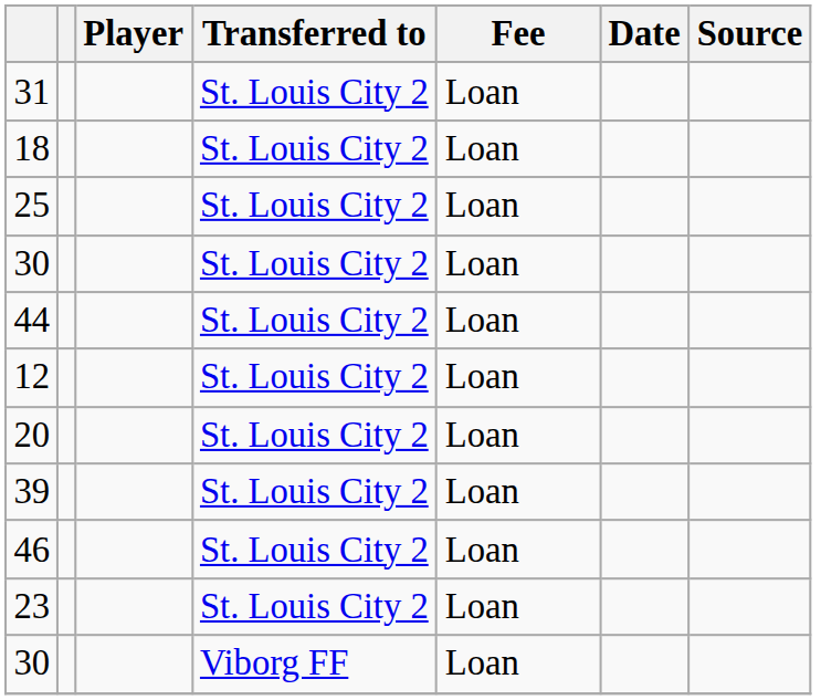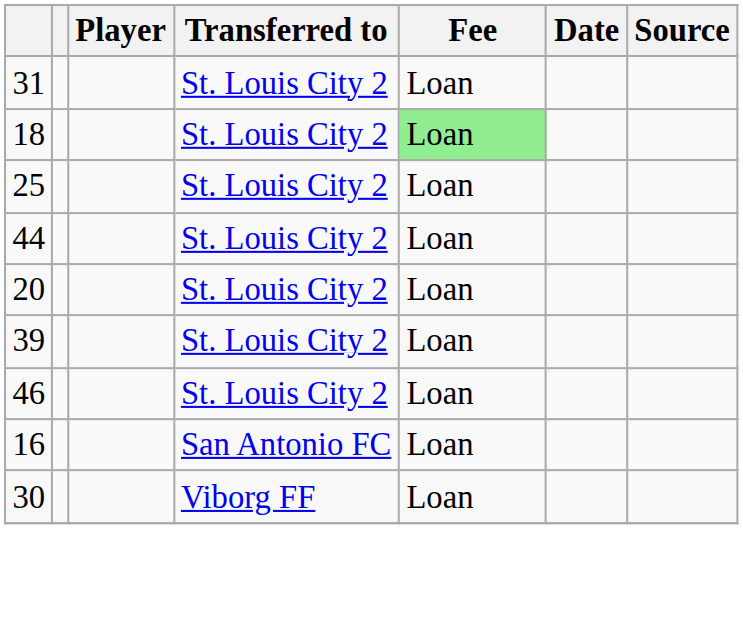18 | Fee: no background -> lightgreen background
- row: 30 | St. Louis City 2 | Loan
- row: 12 | St. Louis City 2 | Loan
+ row: 16 | San Antonio FC | Loan
- row: 23 | St. Louis City 2 | Loan
